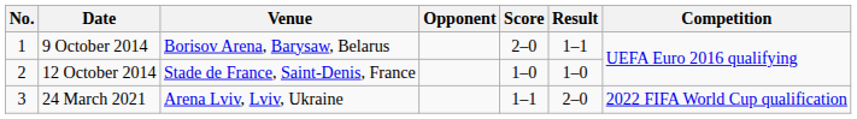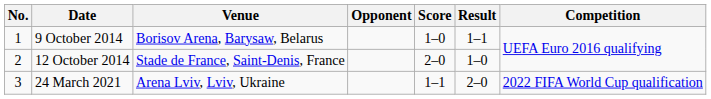9 October 2014 | Score: 2–0 -> 1–0
12 October 2014 | Score: 1–0 -> 2–0
